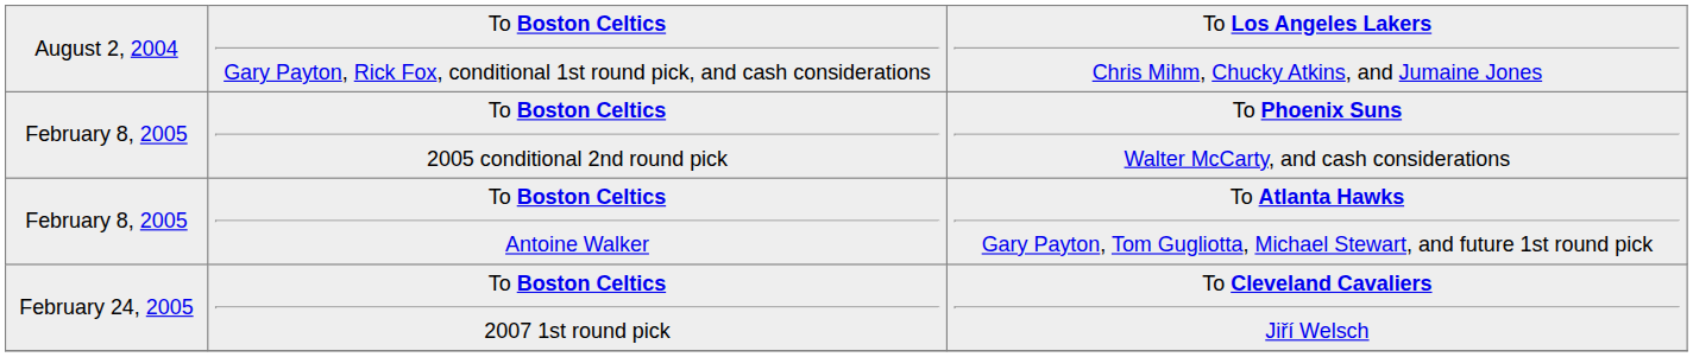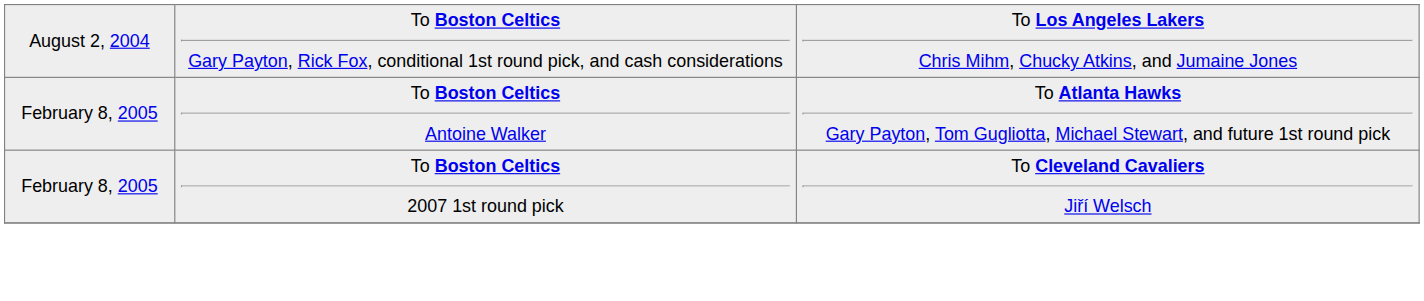- row: February 8, 2005 | To Boston Celtics 2005 conditional 2nd round pick | To Phoenix Suns Walter McCarty, and cash considerations
To Boston Celtics 2007 1st round pick | column 1: February 24, 2005 -> February 8, 2005
